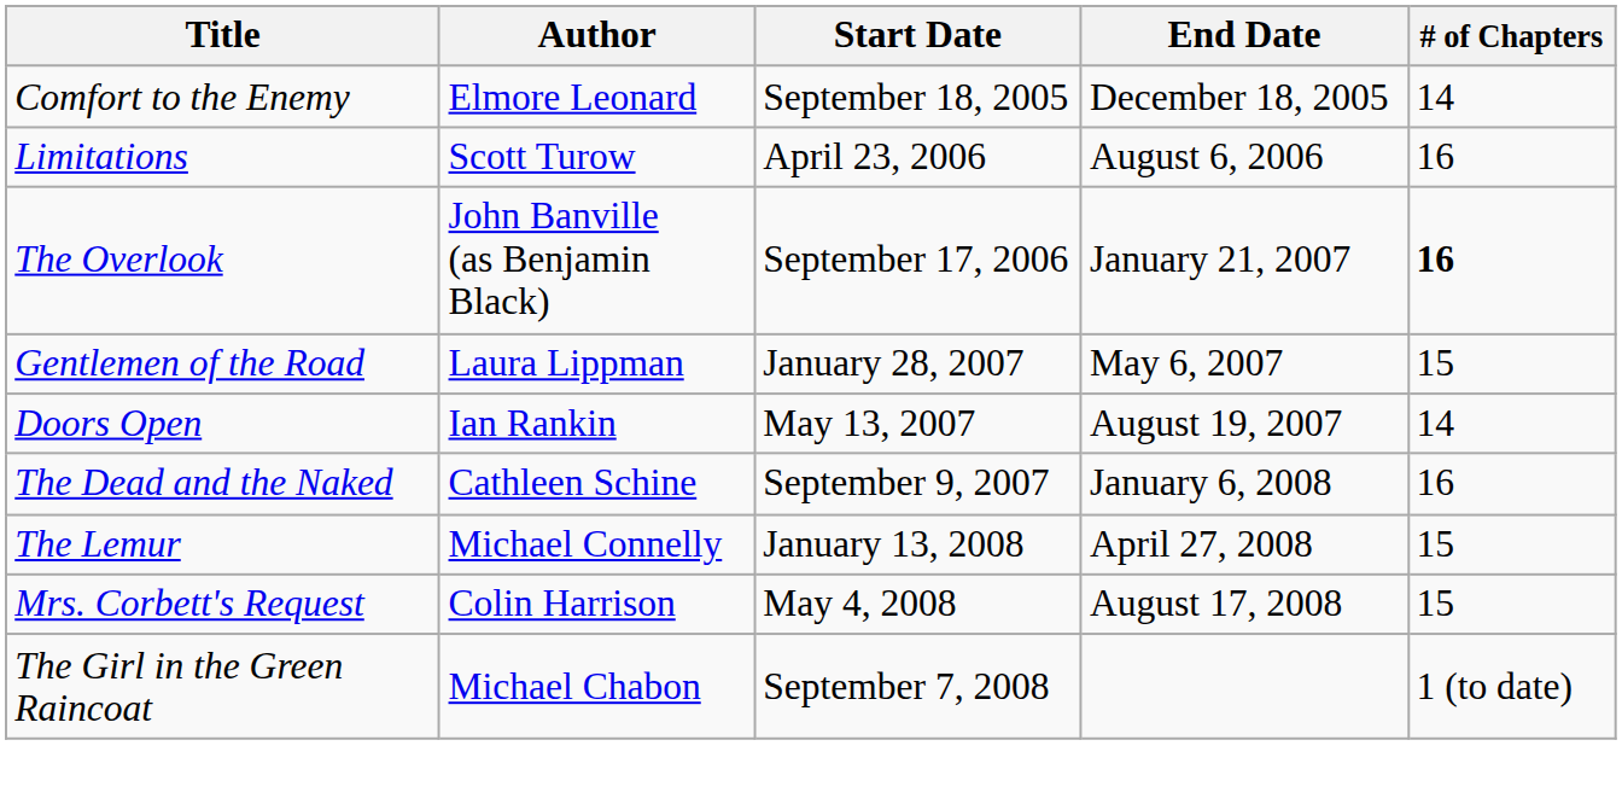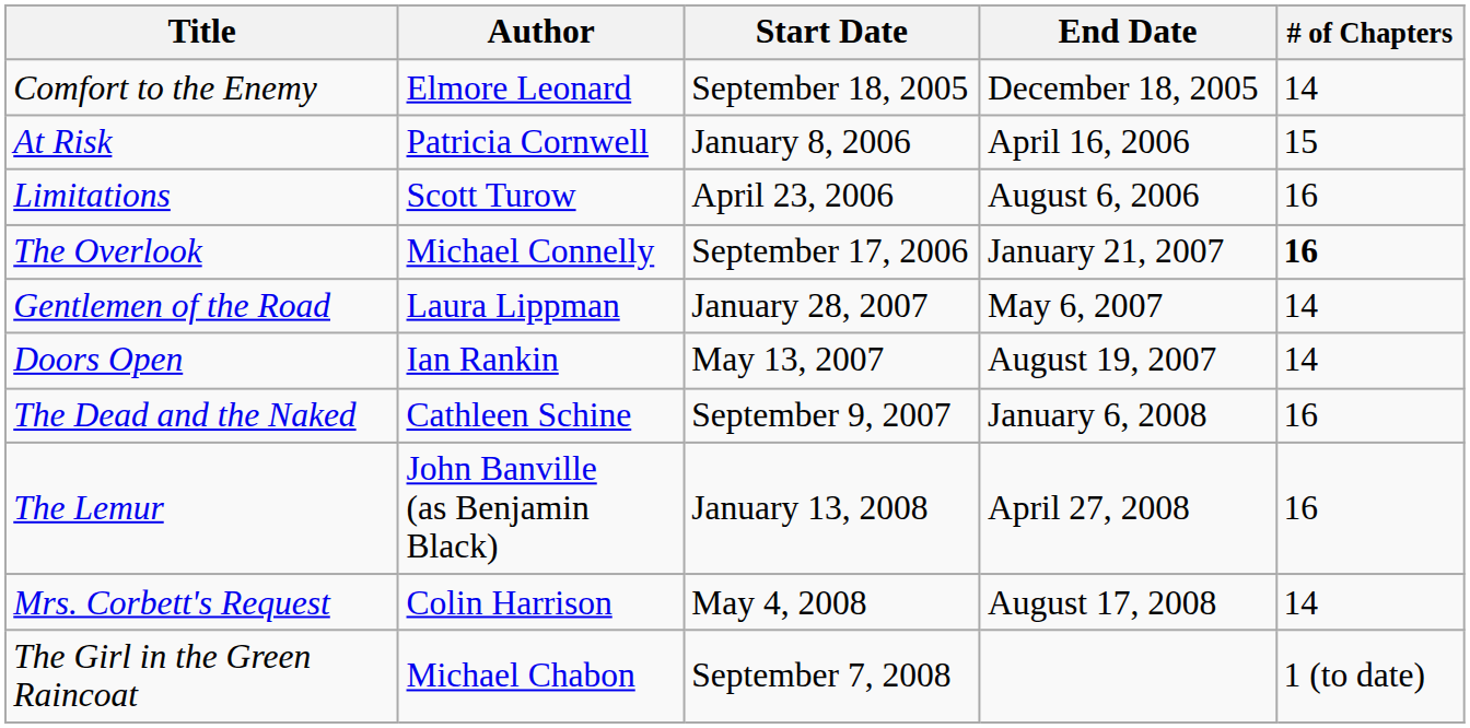+ row: At Risk | Patricia Cornwell | January 8, 2006 | April 16, 2006 | 15
The Overlook | Author: John Banville (as Benjamin Black) -> Michael Connelly
Gentlemen of the Road | # of Chapters: 15 -> 14
The Lemur | Author: Michael Connelly -> John Banville (as Benjamin Black)
The Lemur | # of Chapters: 15 -> 16
Mrs. Corbett's Request | # of Chapters: 15 -> 14
